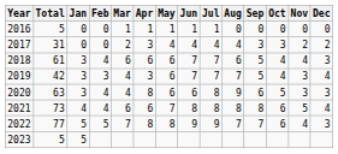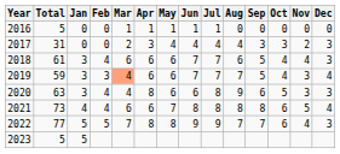2017 | Dec: 2 -> 3
2019 | Total: 42 -> 59
2019 | Mar: no background -> lightsalmon background
2019 | Apr: 3 -> 6
